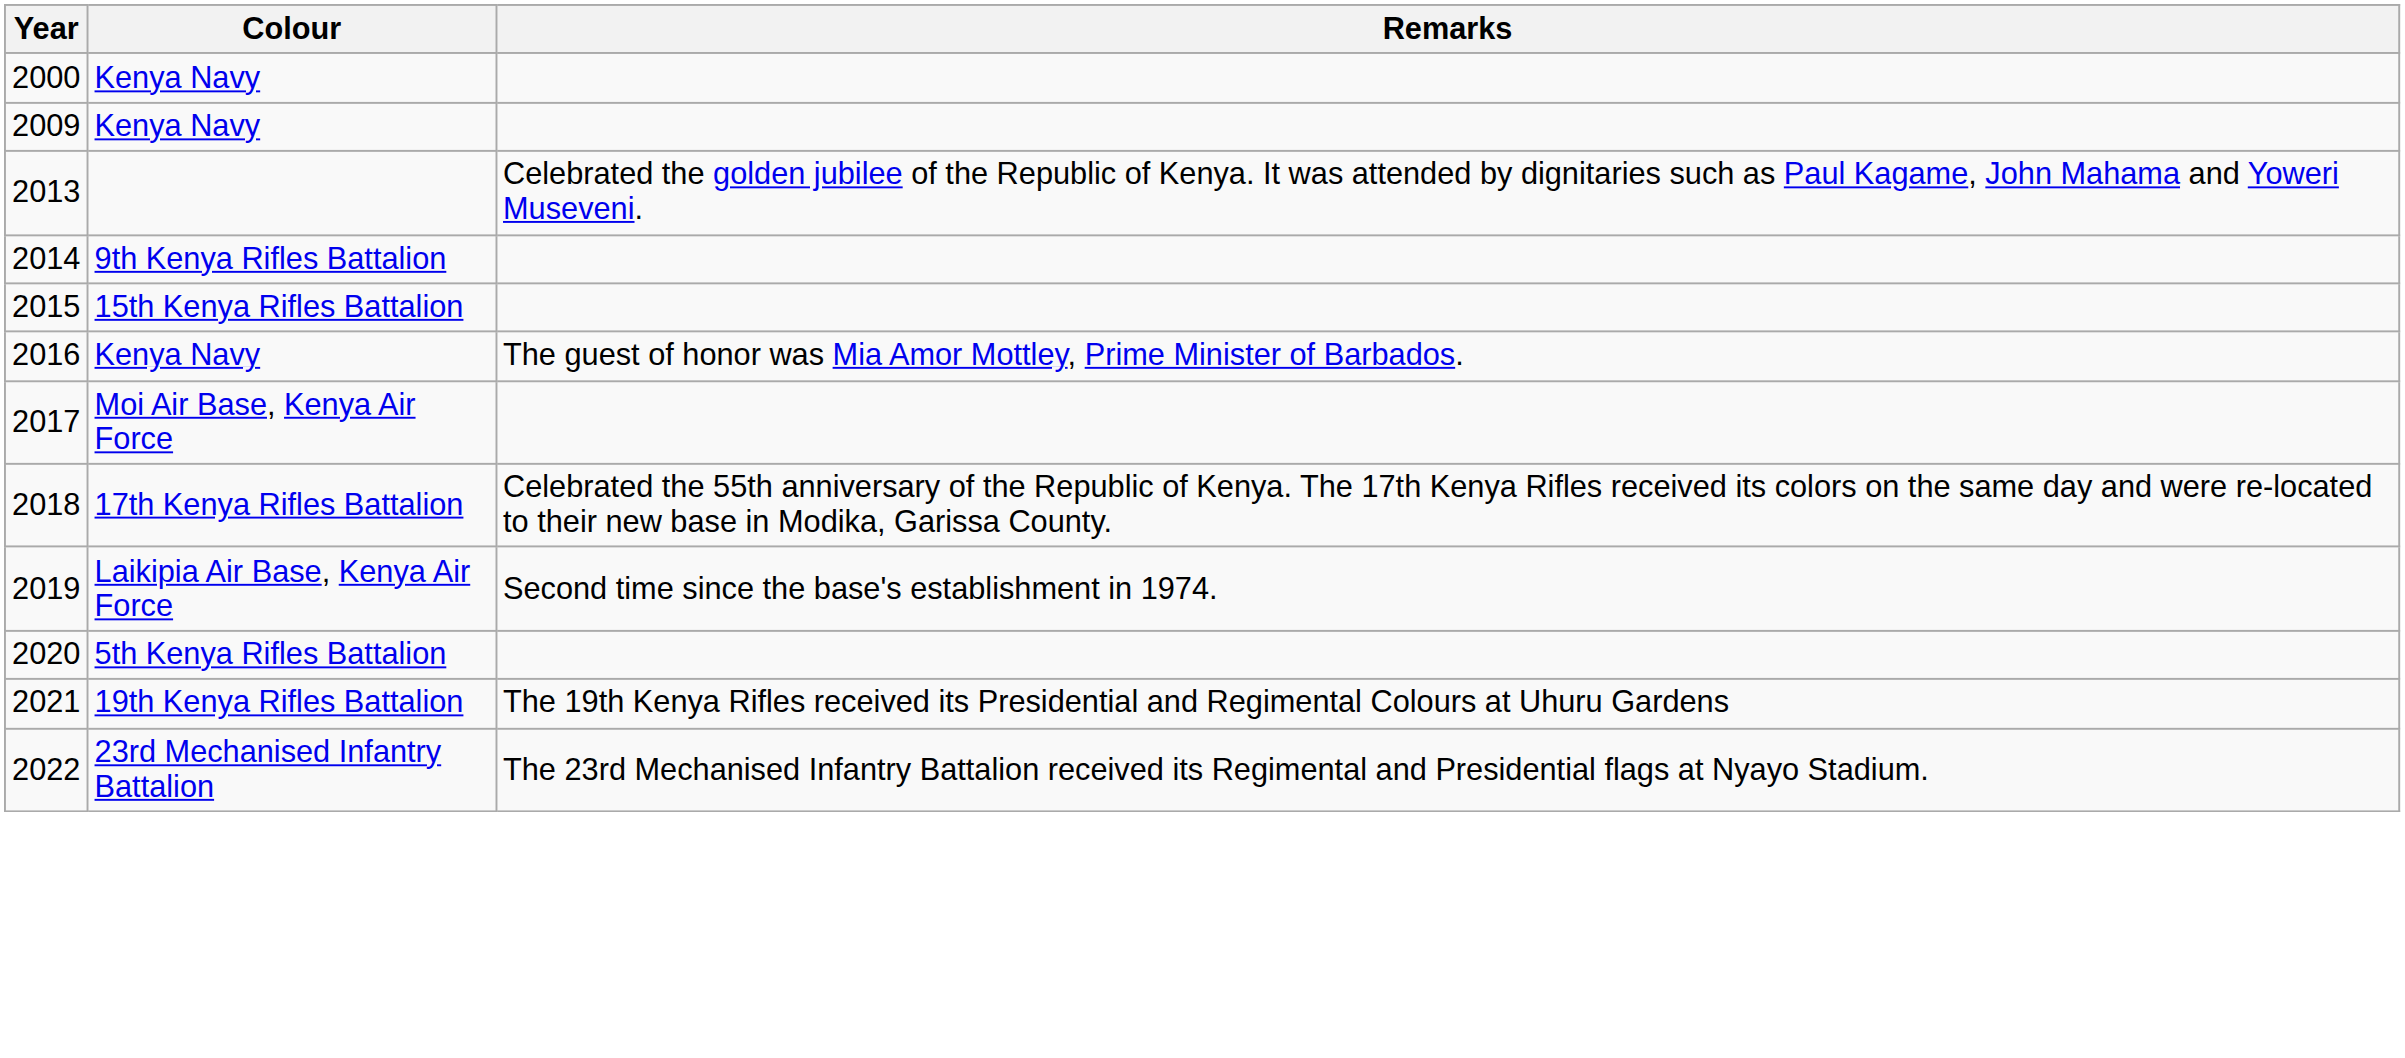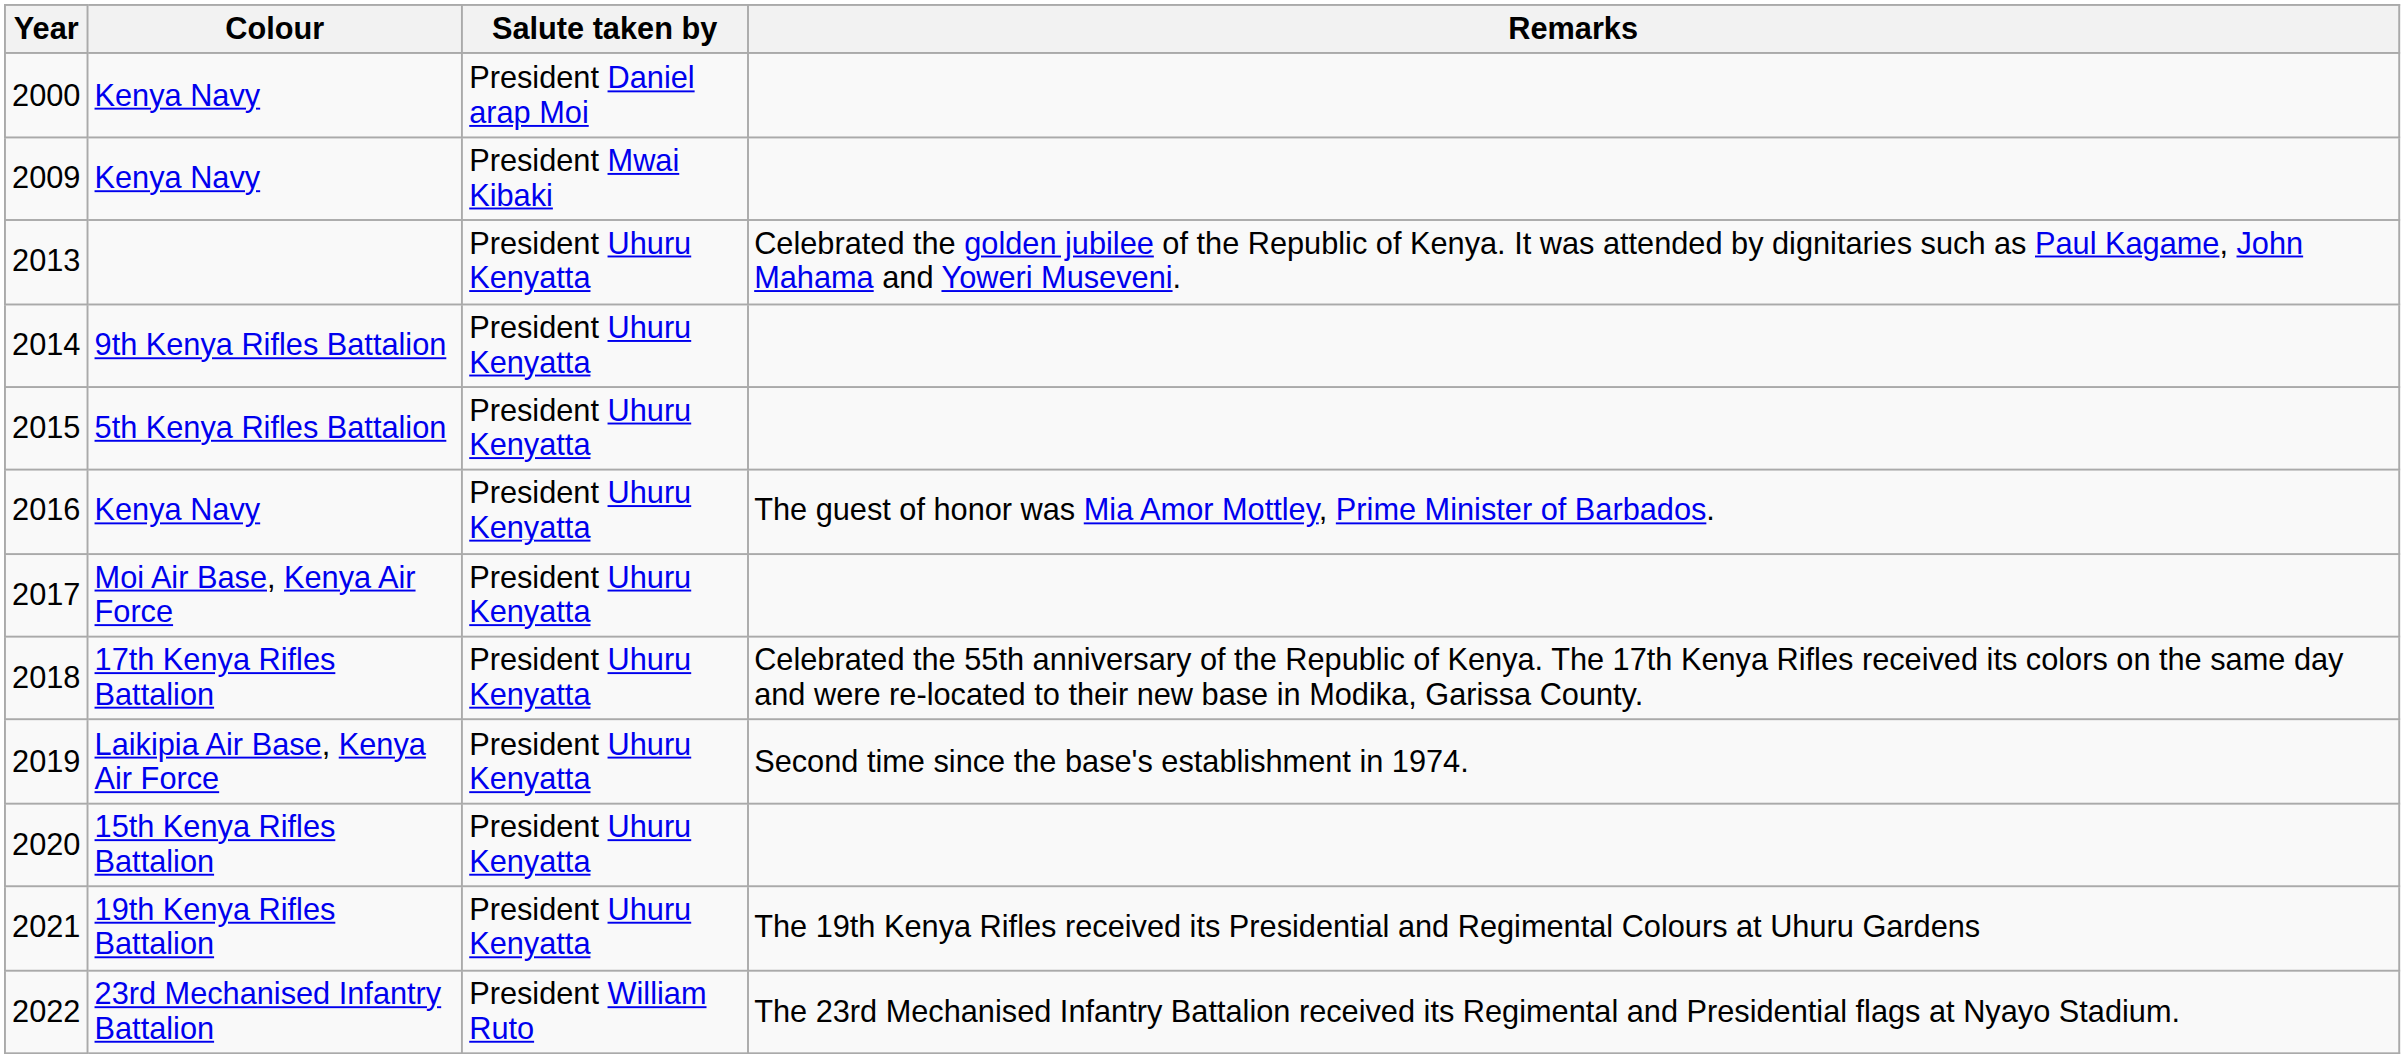+ column: Salute taken by | President Daniel arap Moi | President Mwai Kibaki | President Uhuru Kenyatta | President Uhuru Kenyatta | President Uhuru Kenyatta | President Uhuru Kenyatta | President Uhuru Kenyatta | President Uhuru Kenyatta | President Uhuru Kenyatta | President Uhuru Kenyatta | President Uhuru Kenyatta | President William Ruto
2015 | Colour: 15th Kenya Rifles Battalion -> 5th Kenya Rifles Battalion
2020 | Colour: 5th Kenya Rifles Battalion -> 15th Kenya Rifles Battalion
